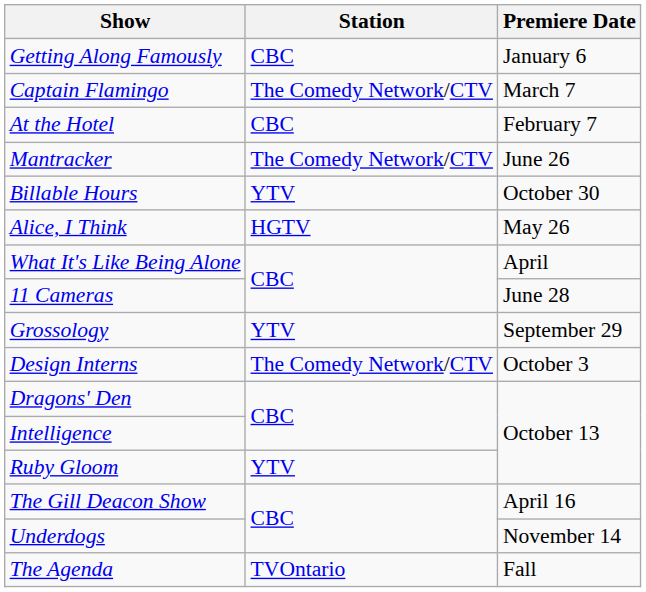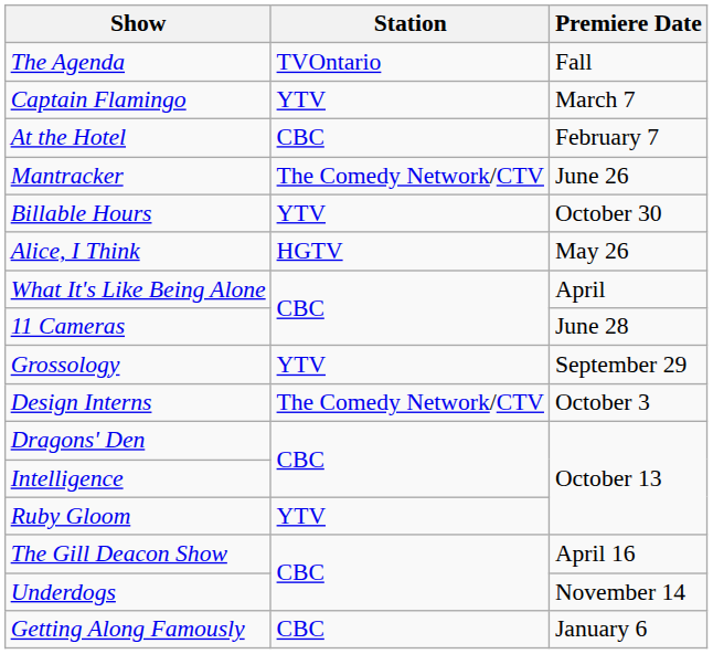rows swapped: Getting Along Famously <-> The Agenda
Captain Flamingo | Station: The Comedy Network/CTV -> YTV
